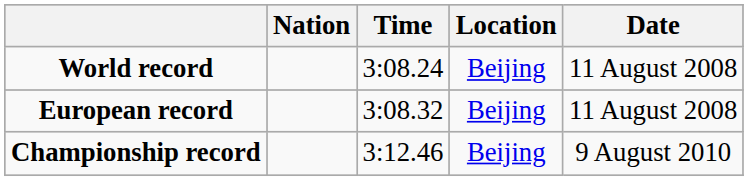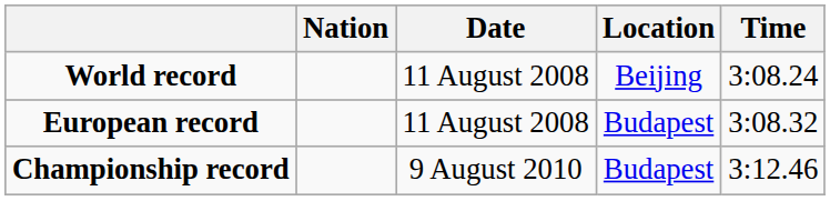columns swapped: Time <-> Date
European record | Location: Beijing -> Budapest
Championship record | Location: Beijing -> Budapest
